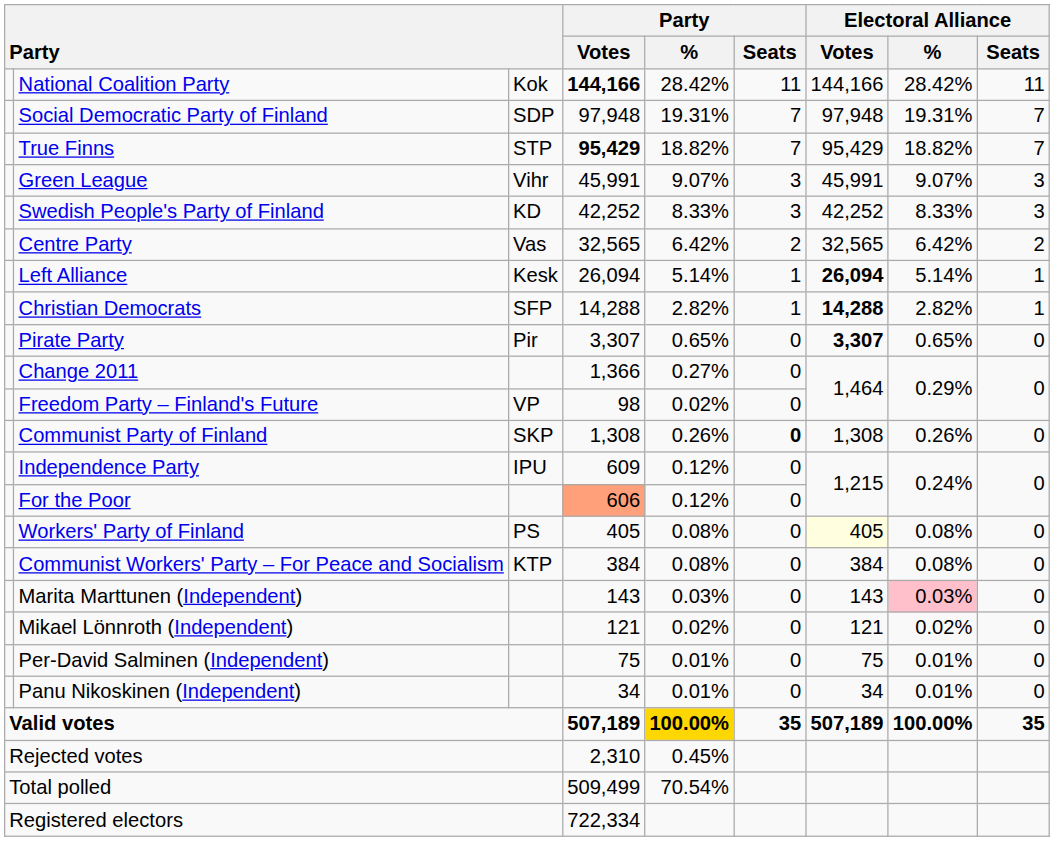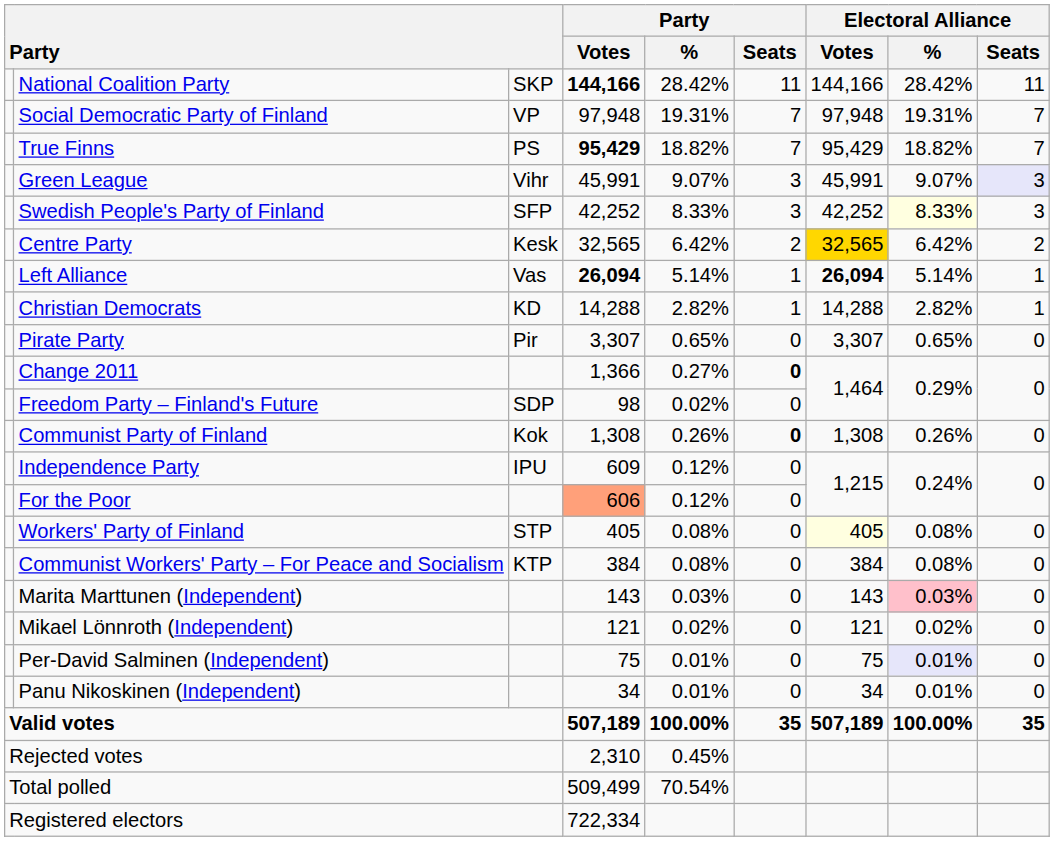National Coalition Party | column 3: Kok -> SKP
Social Democratic Party of Finland | column 3: SDP -> VP
True Finns | column 3: STP -> PS
Green League | Electoral Alliance / Seats: no background -> lavender background
Swedish People's Party of Finland | column 3: KD -> SFP
Swedish People's Party of Finland | Electoral Alliance / %: no background -> lightyellow background
Centre Party | column 3: Vas -> Kesk
Centre Party | Electoral Alliance / Votes: no background -> gold background
Left Alliance | column 3: Kesk -> Vas
Left Alliance | Party / Votes: normal -> bold
Christian Democrats | column 3: SFP -> KD
Christian Democrats | Electoral Alliance / Votes: bold -> normal
Pirate Party | Electoral Alliance / Votes: bold -> normal
Change 2011 | Party / Seats: normal -> bold
Freedom Party – Finland's Future | column 3: VP -> SDP
Communist Party of Finland | column 3: SKP -> Kok
Workers' Party of Finland | column 3: PS -> STP
Per-David Salminen (Independent) | Electoral Alliance / %: no background -> lavender background
Valid votes | Party / %: gold background -> no background
